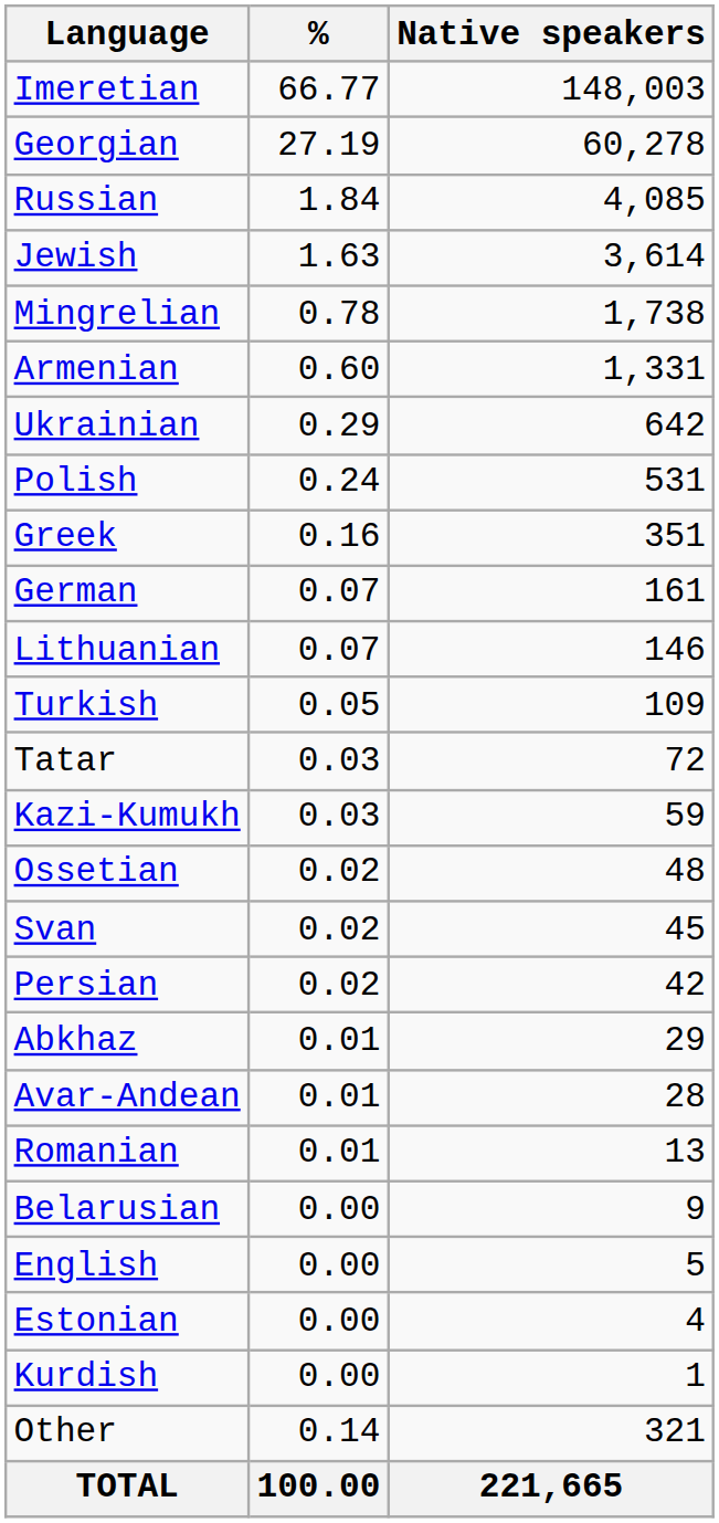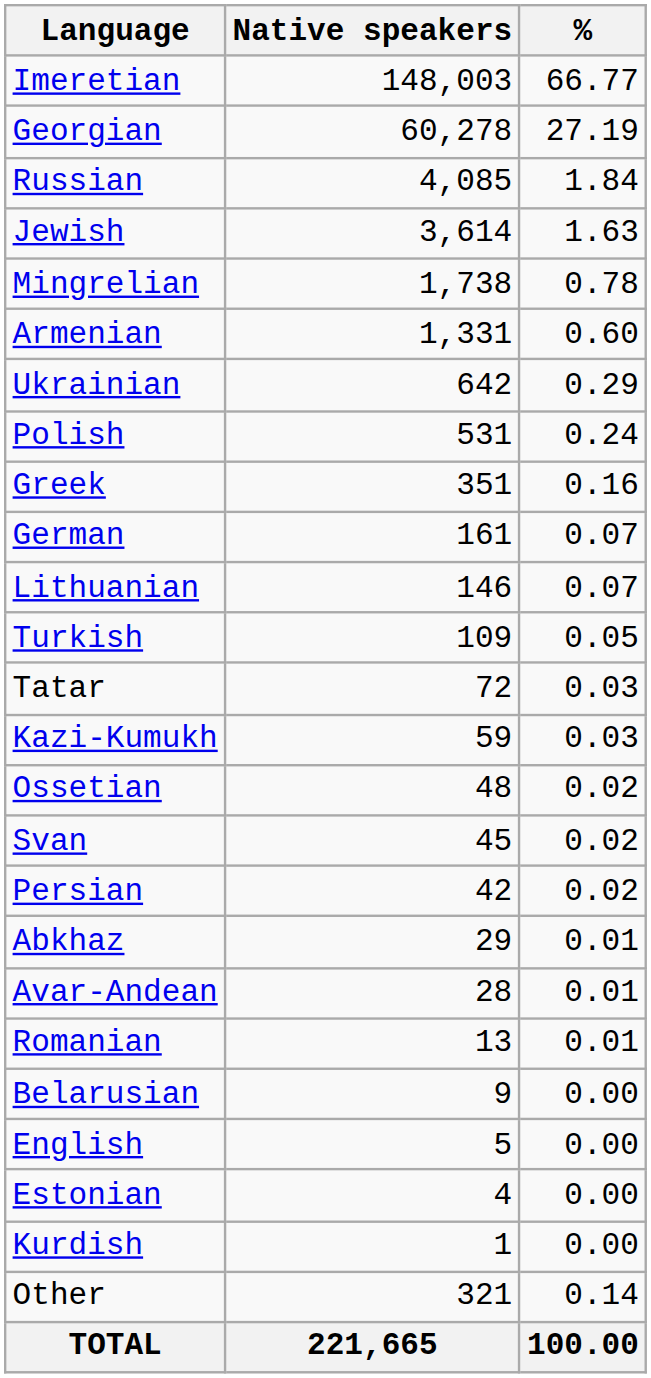columns swapped: Native speakers <-> %
